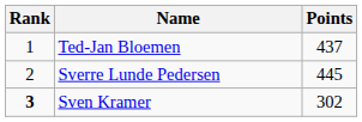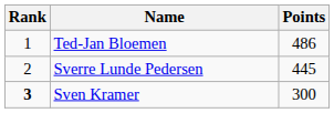Ted-Jan Bloemen | Points: 437 -> 486
Sven Kramer | Points: 302 -> 300
